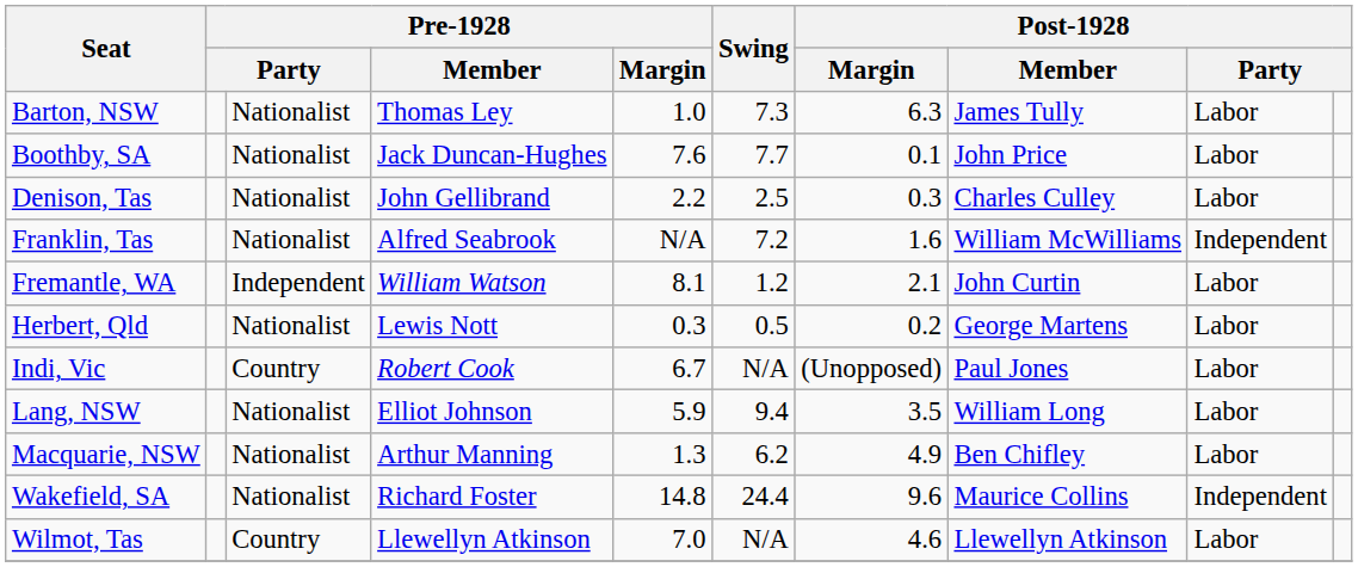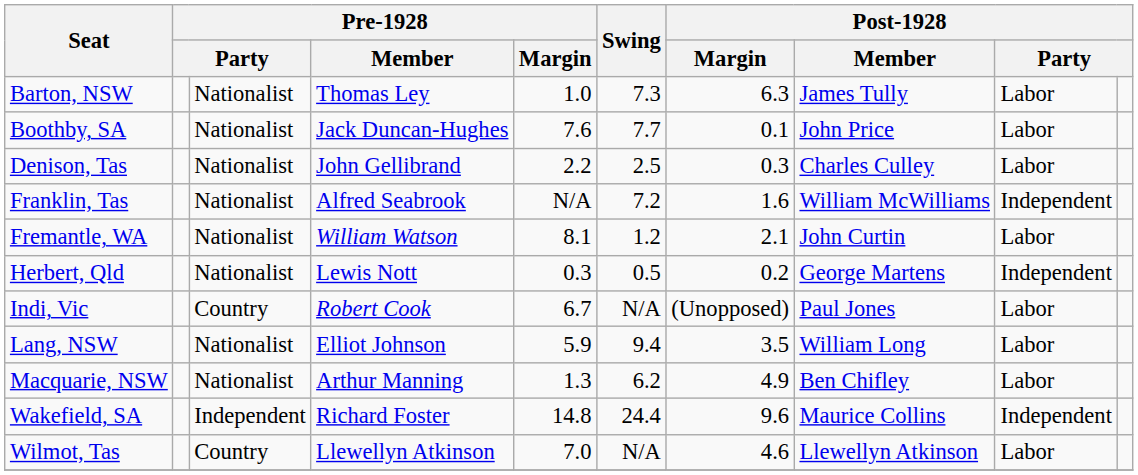Fremantle, WA | column 3: Independent -> Nationalist
Herbert, Qld | column 9: Labor -> Independent
Wakefield, SA | column 3: Nationalist -> Independent
